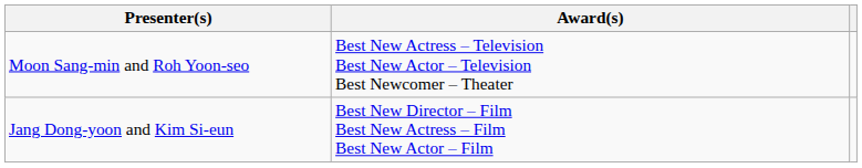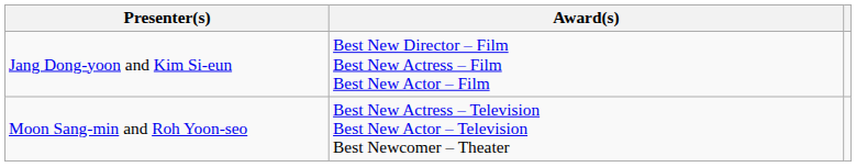rows swapped: Moon Sang-min and Roh Yoon-seo <-> Jang Dong-yoon and Kim Si-eun
